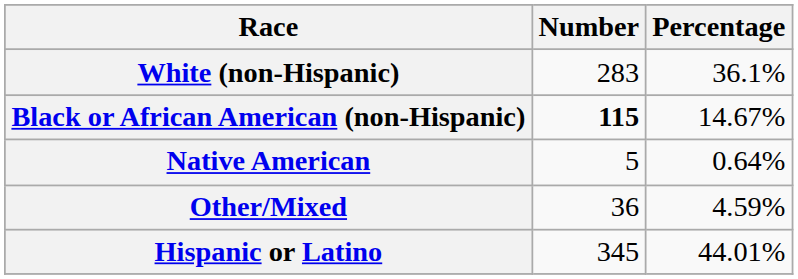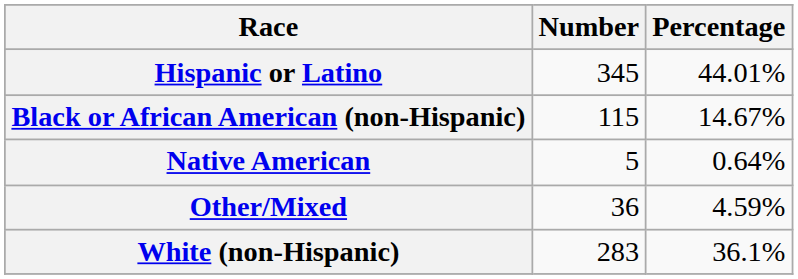rows swapped: White (non-Hispanic) <-> Hispanic or Latino
Black or African American (non-Hispanic) | Number: bold -> normal
